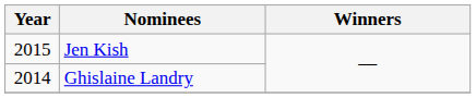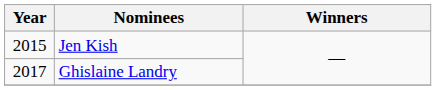Ghislaine Landry | Year: 2014 -> 2017
